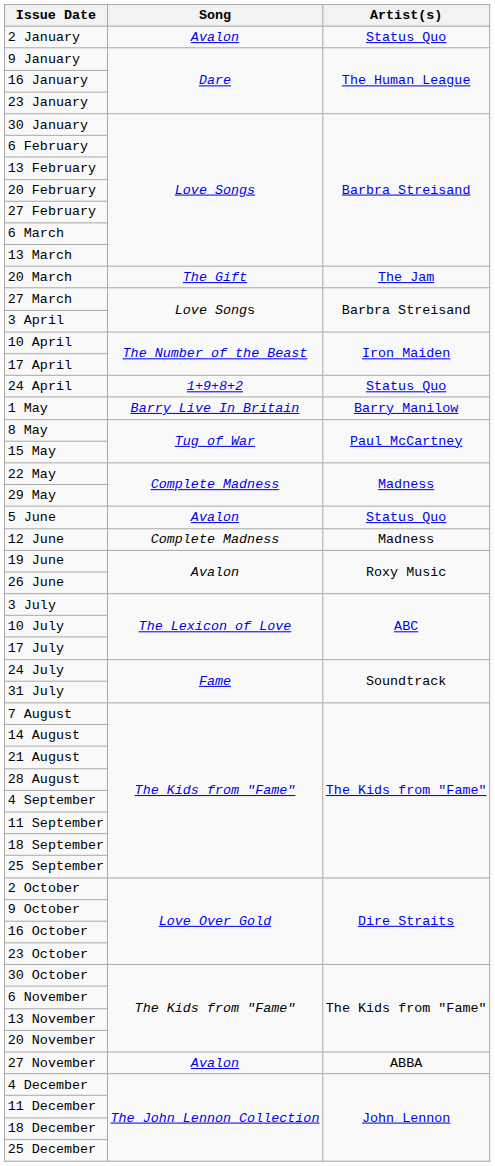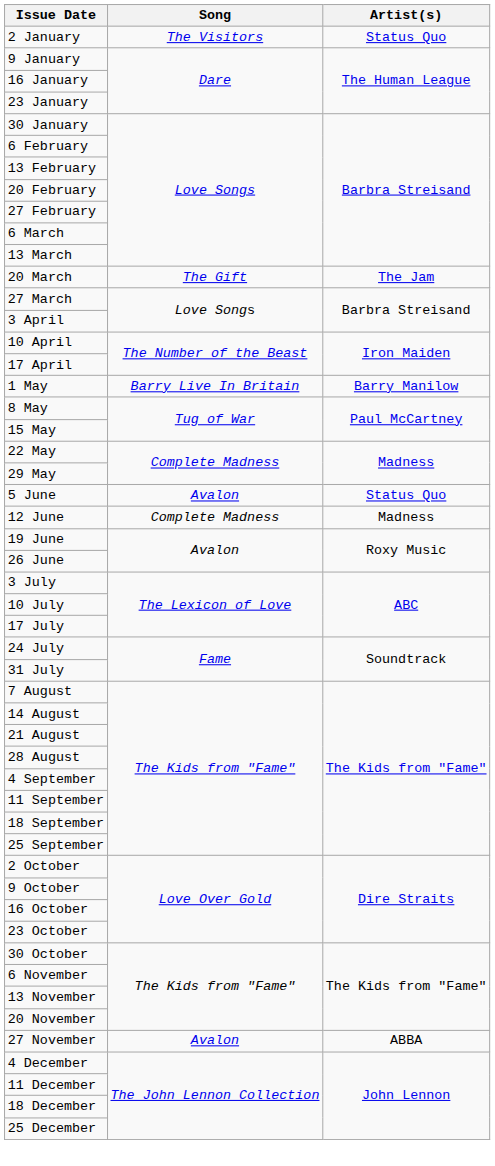2 January | Song: Avalon -> The Visitors
- row: 24 April | 1+9+8+2 | Status Quo
